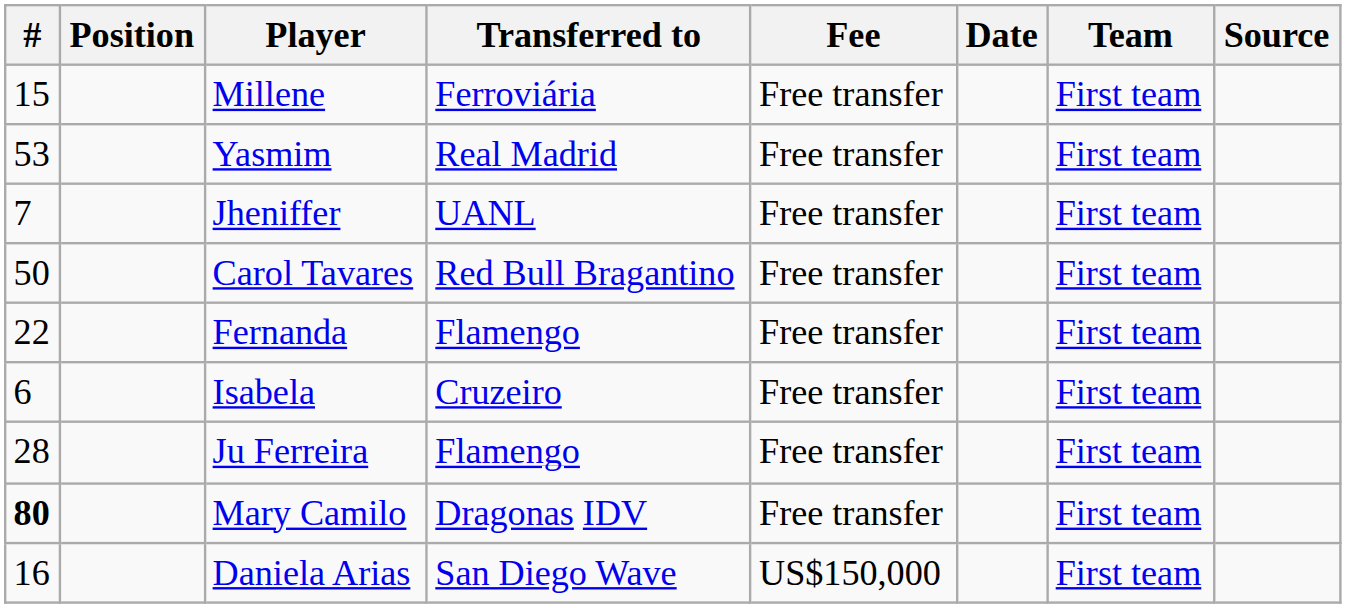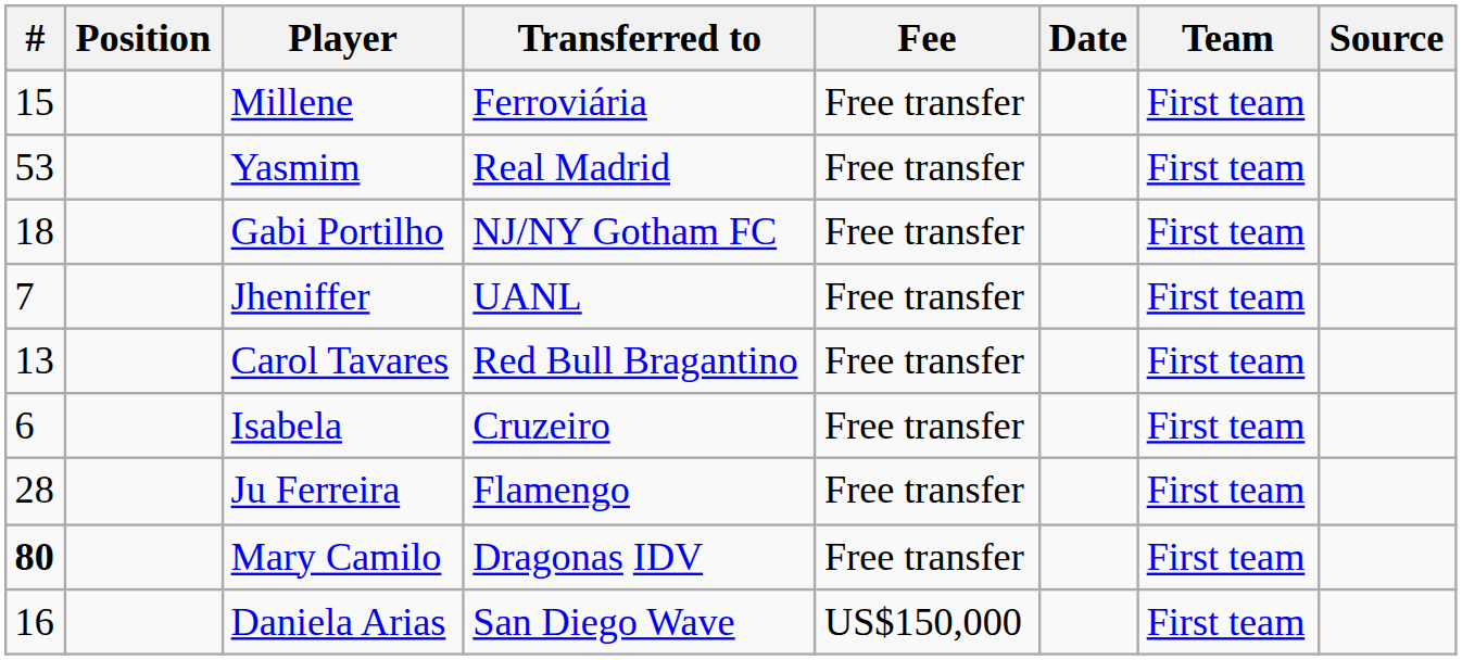+ row: 18 | Gabi Portilho | NJ/NY Gotham FC | Free transfer | First team
Carol Tavares | #: 50 -> 13
- row: 22 | Fernanda | Flamengo | Free transfer | First team
